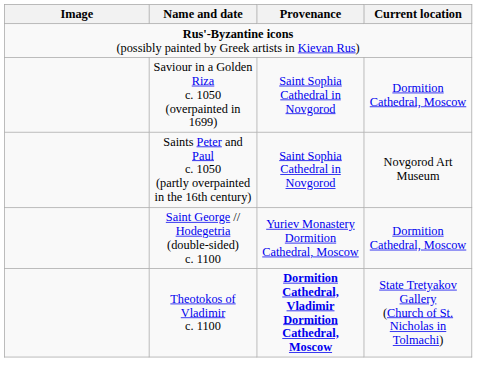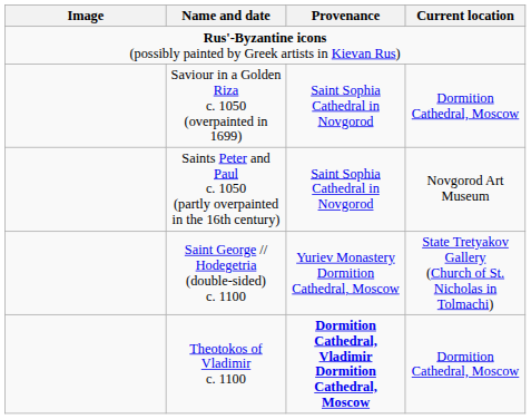Saint George // Hodegetria (double-sided) c. 1100 | Current location: Dormition Cathedral, Moscow -> State Tretyakov Gallery (Church of St. Nicholas in Tolmachi)
Theotokos of Vladimir c. 1100 | Current location: State Tretyakov Gallery (Church of St. Nicholas in Tolmachi) -> Dormition Cathedral, Moscow
